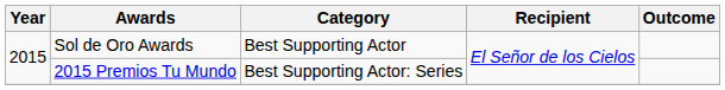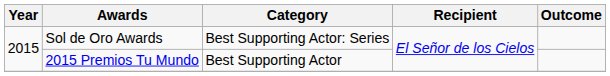Sol de Oro Awards | Category: Best Supporting Actor -> Best Supporting Actor: Series
2015 Premios Tu Mundo | Category: Best Supporting Actor: Series -> Best Supporting Actor
